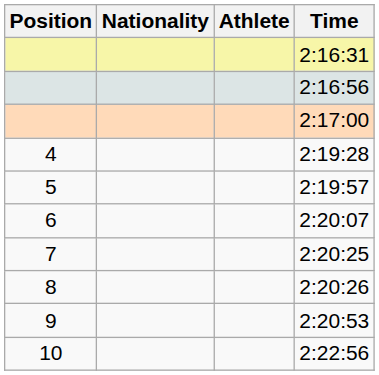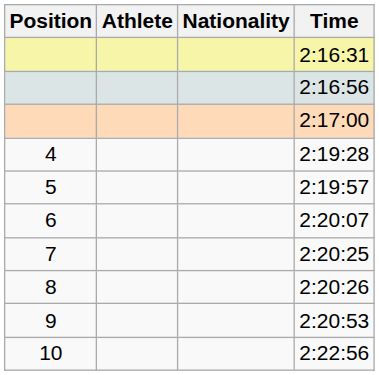columns swapped: Athlete <-> Nationality
